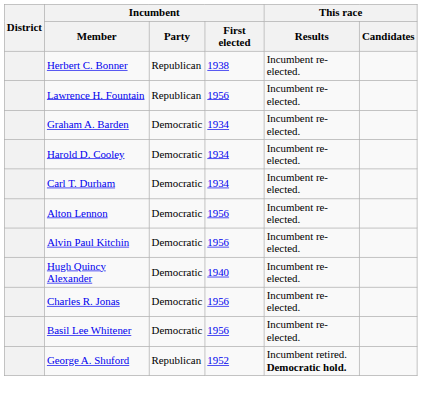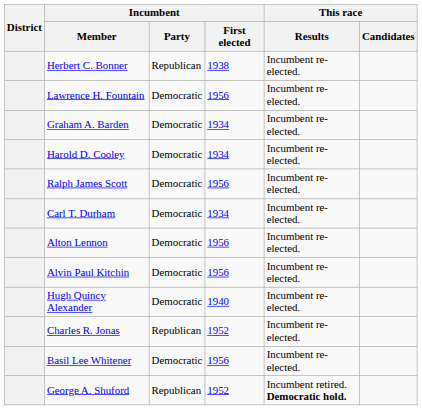Lawrence H. Fountain | Incumbent / Party: Republican -> Democratic
+ row: Ralph James Scott | Democratic | 1956 | Incumbent re-elected.
Charles R. Jonas | Incumbent / Party: Democratic -> Republican
Charles R. Jonas | Incumbent / First elected: 1956 -> 1952
